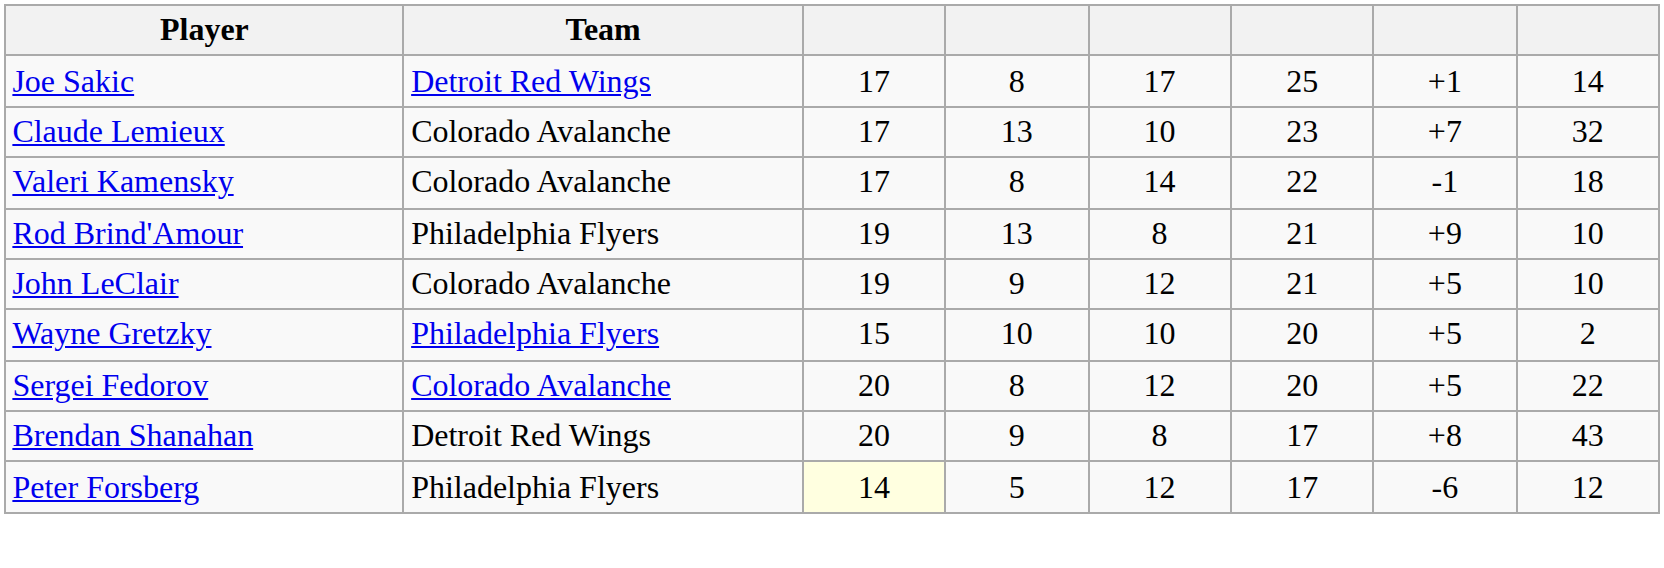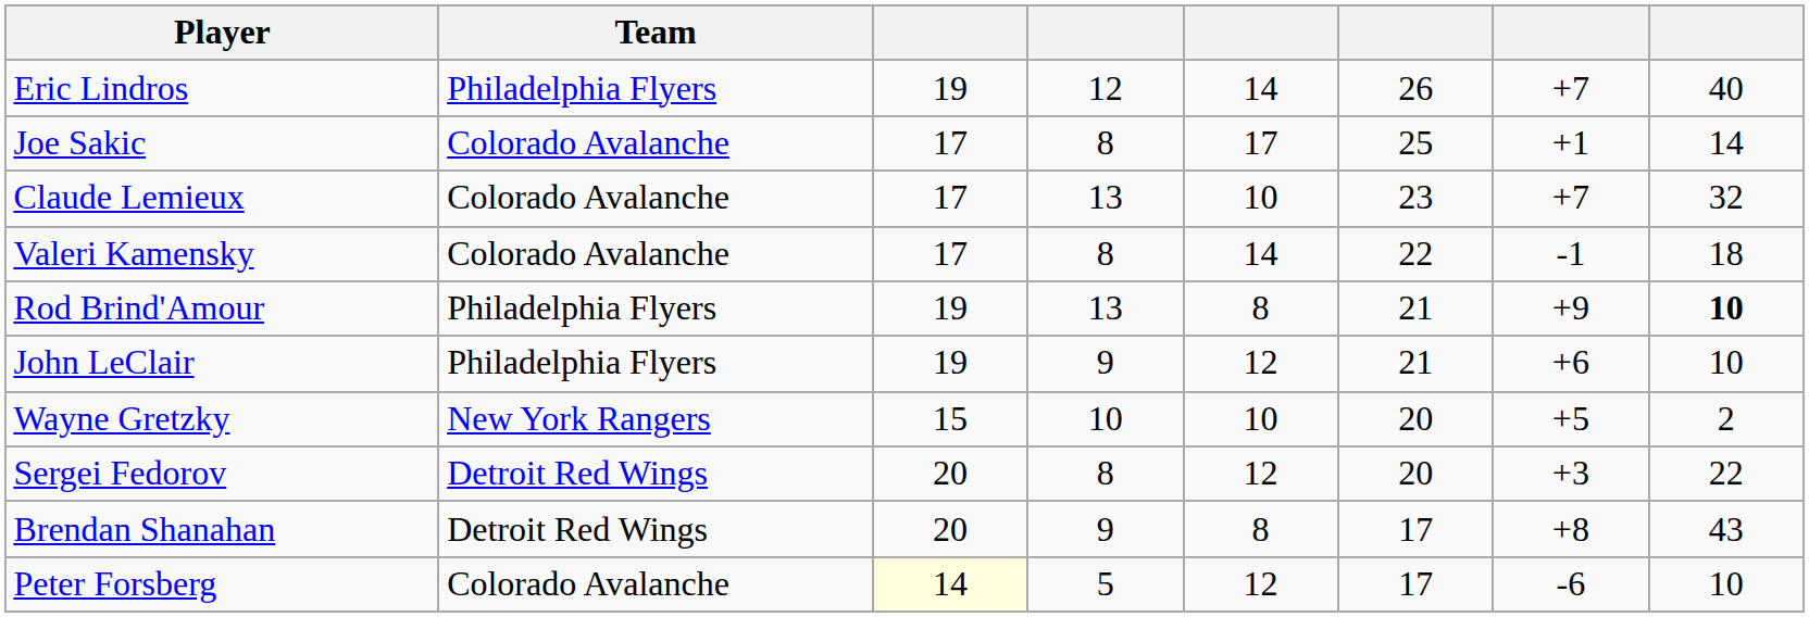+ row: Eric Lindros | Philadelphia Flyers | 19 | 12 | 14 | 26 | +7 | 40
Joe Sakic | Team: Detroit Red Wings -> Colorado Avalanche
Rod Brind'Amour | column 8: normal -> bold
John LeClair | Team: Colorado Avalanche -> Philadelphia Flyers
John LeClair | column 7: +5 -> +6
Wayne Gretzky | Team: Philadelphia Flyers -> New York Rangers
Sergei Fedorov | Team: Colorado Avalanche -> Detroit Red Wings
Sergei Fedorov | column 7: +5 -> +3
Peter Forsberg | Team: Philadelphia Flyers -> Colorado Avalanche
Peter Forsberg | column 8: 12 -> 10
